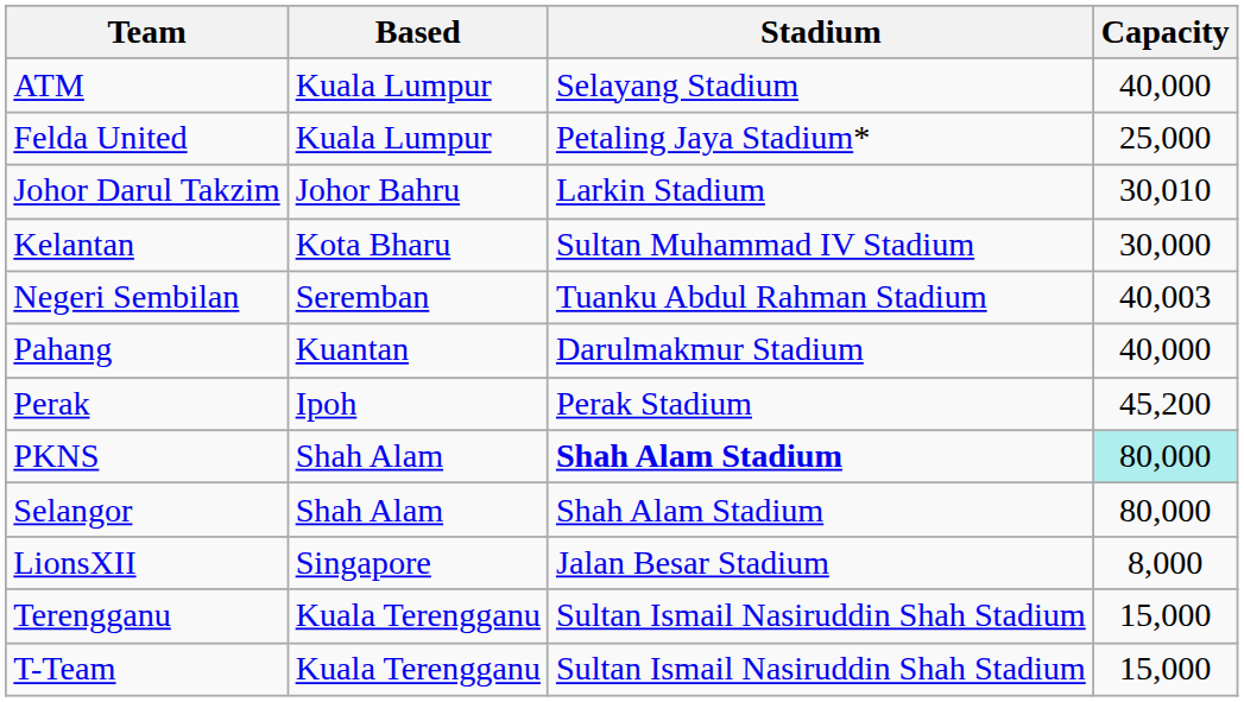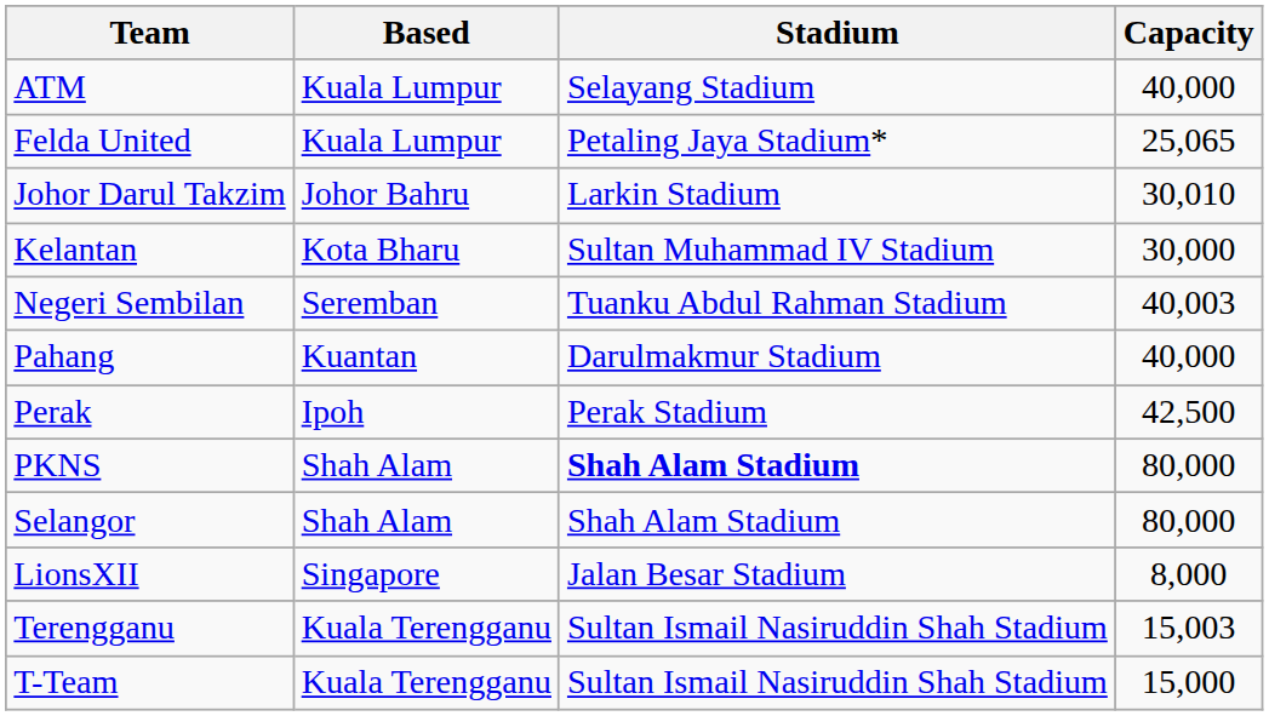Felda United | Capacity: 25,000 -> 25,065
Perak | Capacity: 45,200 -> 42,500
PKNS | Capacity: paleturquoise background -> no background
Terengganu | Capacity: 15,000 -> 15,003
